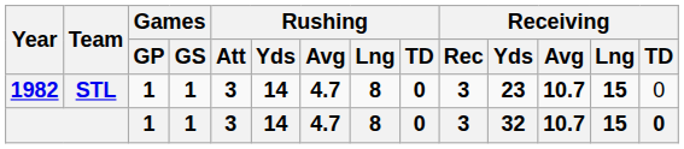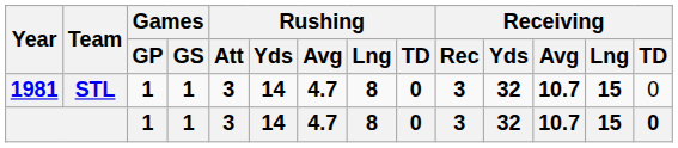STL | Year: 1982 -> 1981
STL | Receiving / Yds: 23 -> 32
